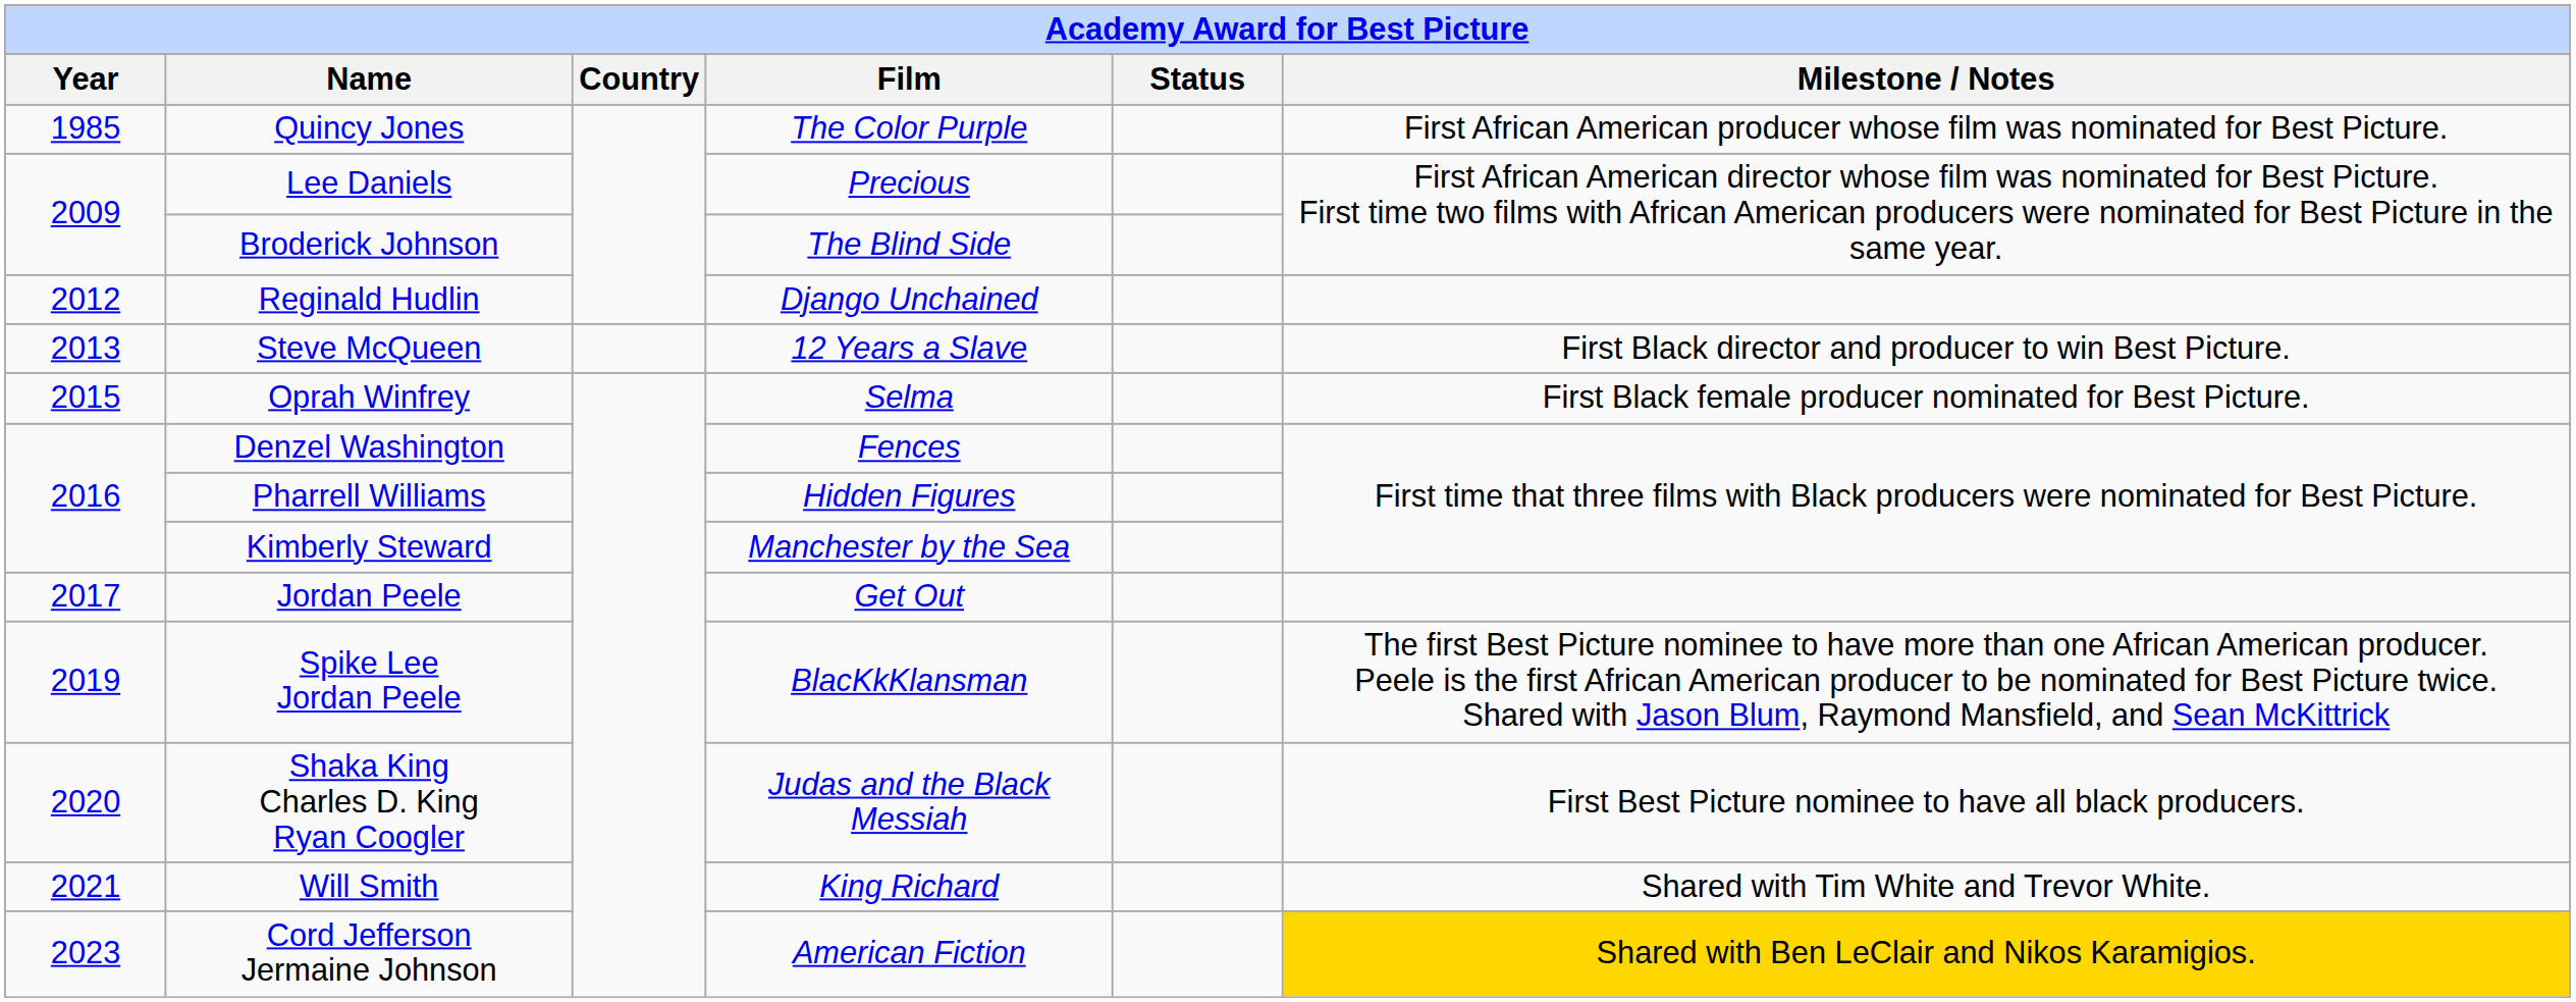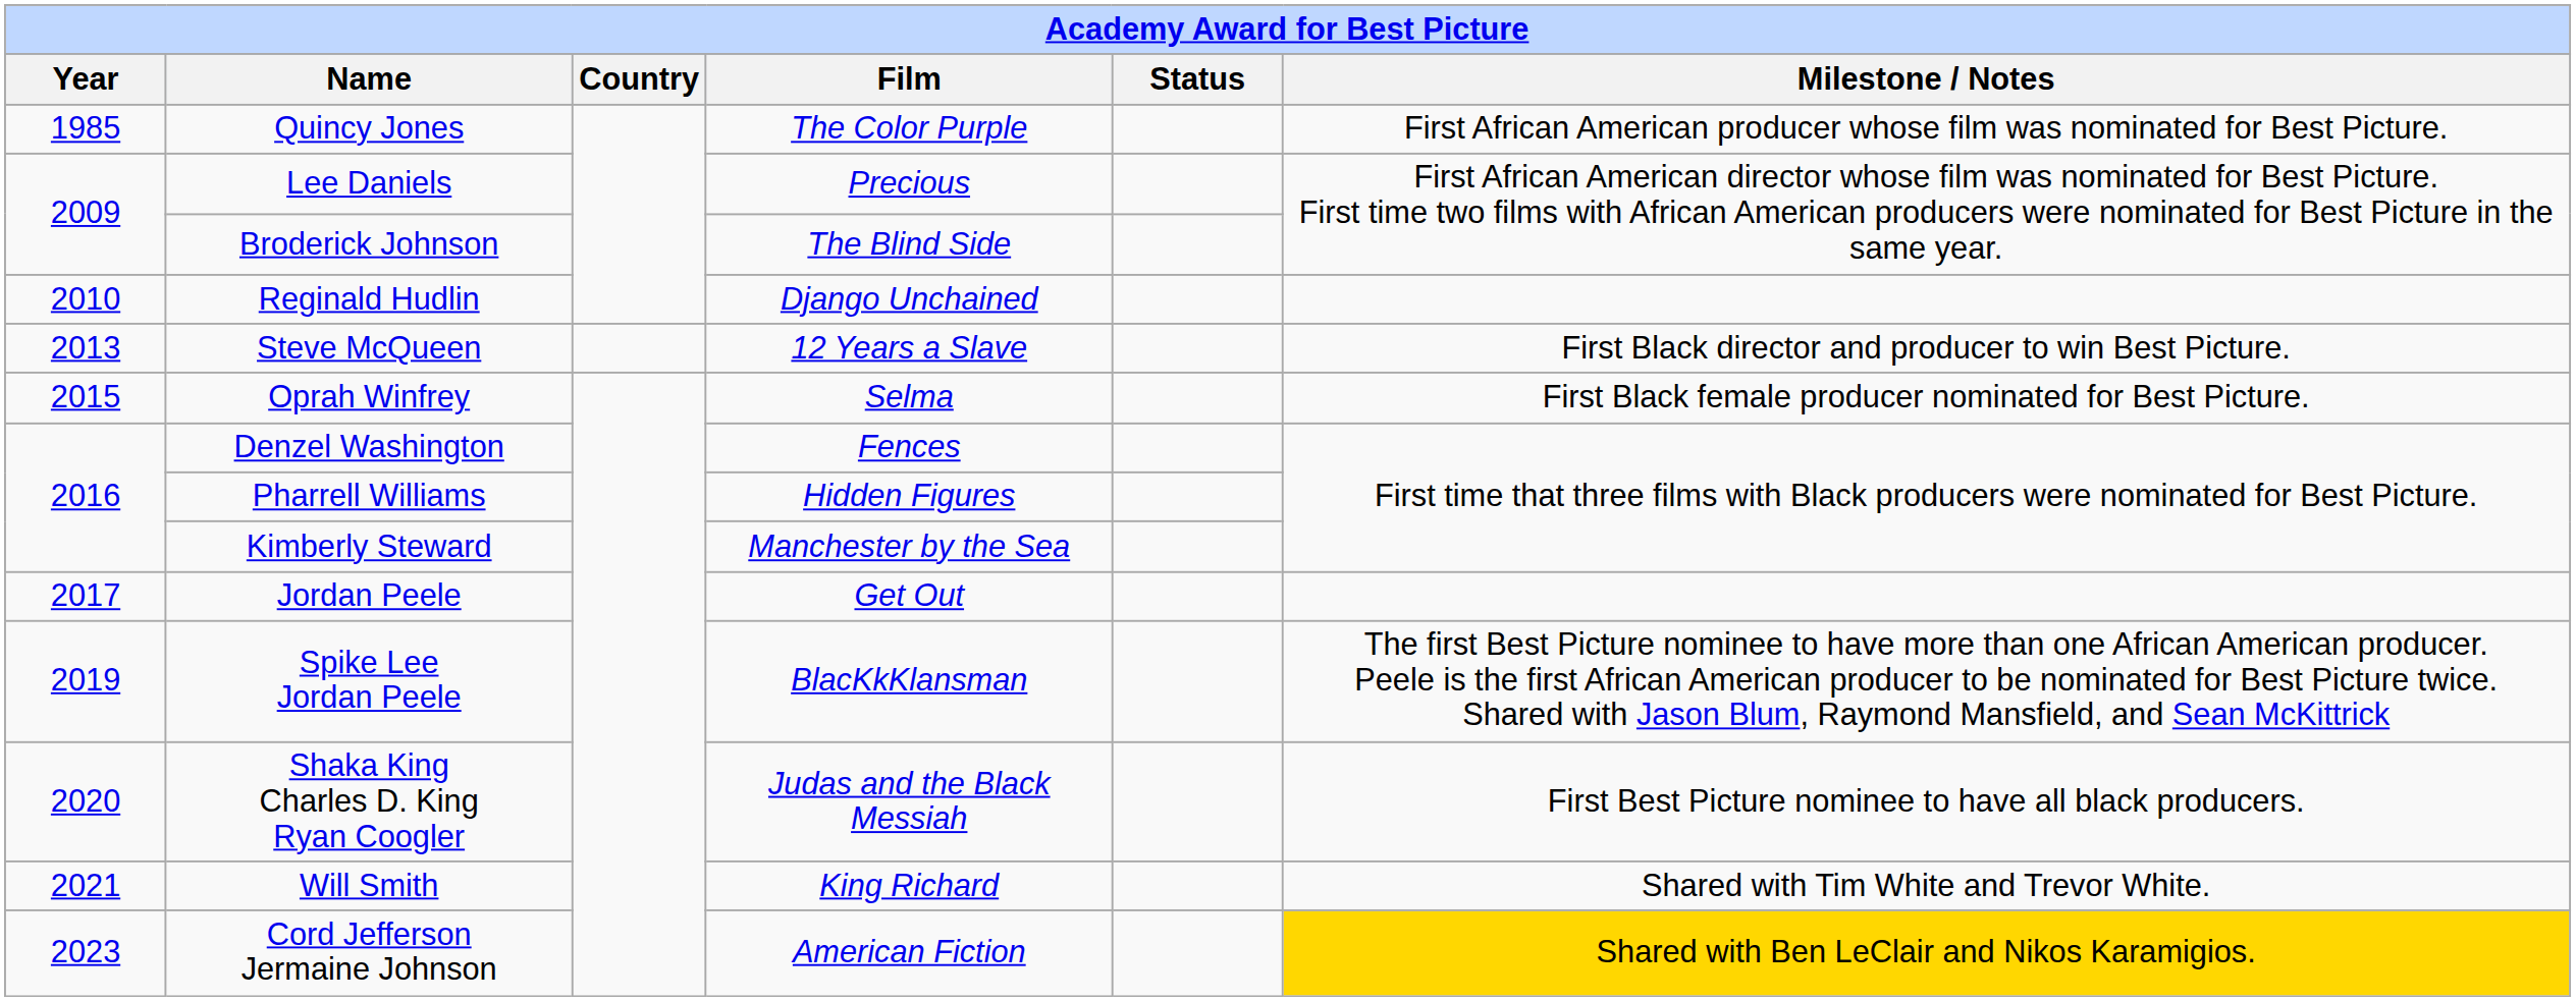Reginald Hudlin | Year: 2012 -> 2010
